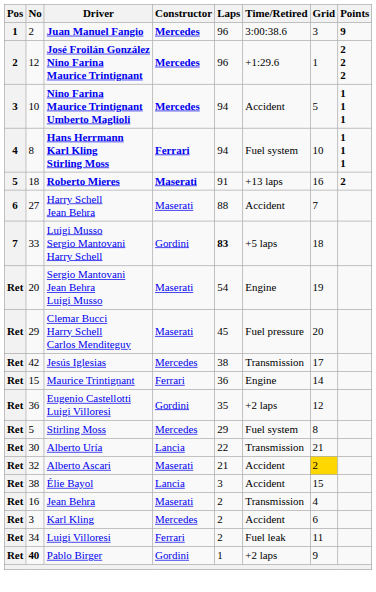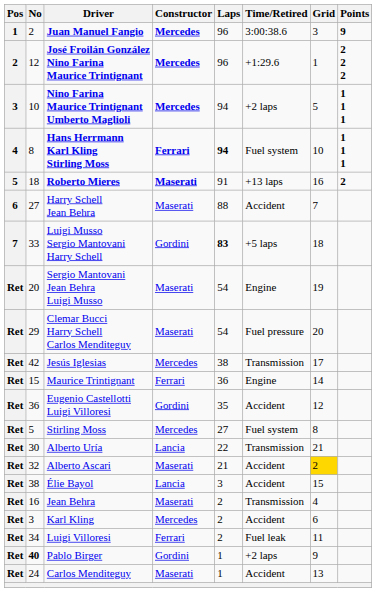Nino Farina Maurice Trintignant Umberto Maglioli | Time/Retired: Accident -> +2 laps
Hans Herrmann Karl Kling Stirling Moss | Laps: normal -> bold
Clemar Bucci Harry Schell Carlos Menditeguy | Laps: 45 -> 54
Eugenio Castellotti Luigi Villoresi | Time/Retired: +2 laps -> Accident
Stirling Moss | Laps: 29 -> 27
+ row: Ret | 24 | Carlos Menditeguy | Maserati | 1 | Accident | 13
